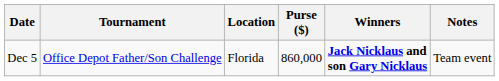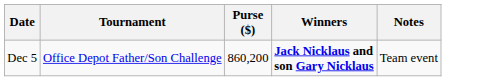- column: Location | Florida
Dec 5 | Purse ($): 860,000 -> 860,200
